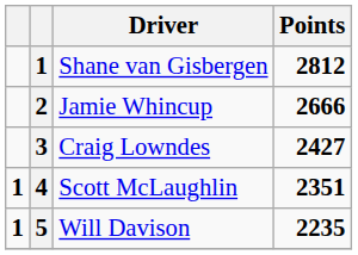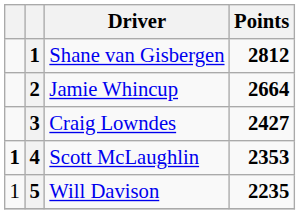Jamie Whincup | Points: 2666 -> 2664
Scott McLaughlin | Points: 2351 -> 2353
Will Davison | column 1: bold -> normal
